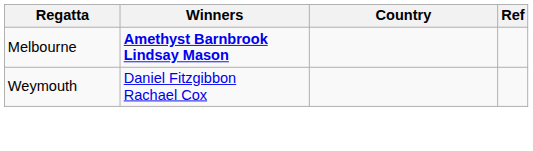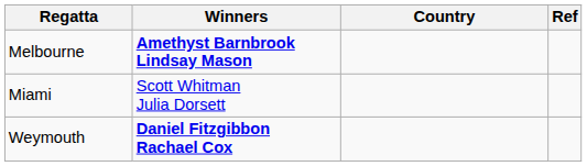+ row: Miami | Scott Whitman Julia Dorsett
Weymouth | Winners: normal -> bold
